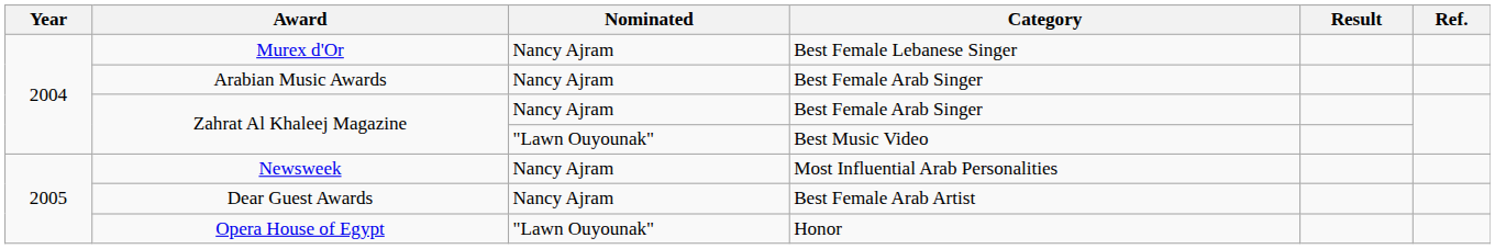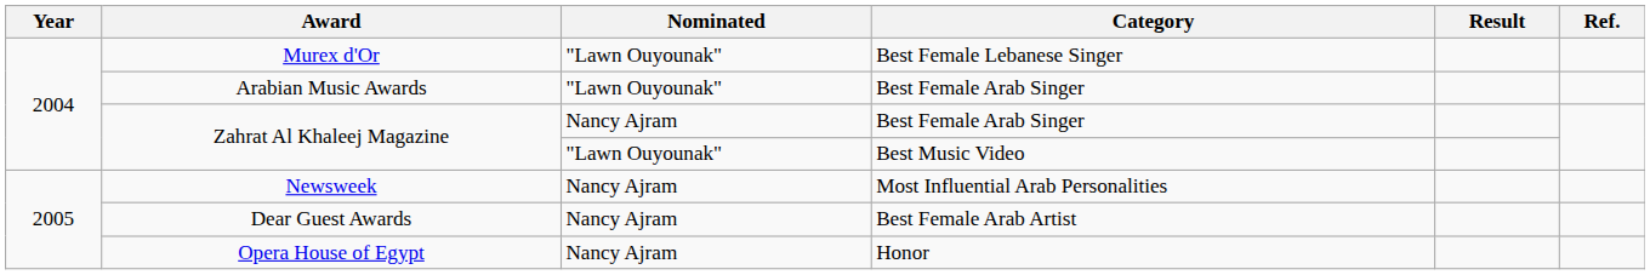Murex d'Or | Nominated: Nancy Ajram -> "Lawn Ouyounak"
Arabian Music Awards | Nominated: Nancy Ajram -> "Lawn Ouyounak"
Opera House of Egypt | Nominated: "Lawn Ouyounak" -> Nancy Ajram
